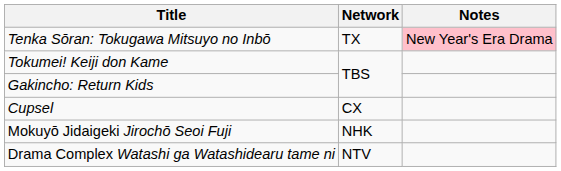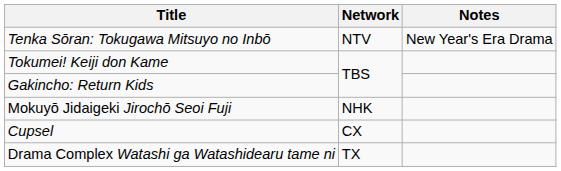Tenka Sōran: Tokugawa Mitsuyo no Inbō | Network: TX -> NTV
Tenka Sōran: Tokugawa Mitsuyo no Inbō | Notes: pink background -> no background
rows swapped: Cupsel <-> Mokuyō Jidaigeki Jirochō Seoi Fuji
Drama Complex Watashi ga Watashidearu tame ni | Network: NTV -> TX
